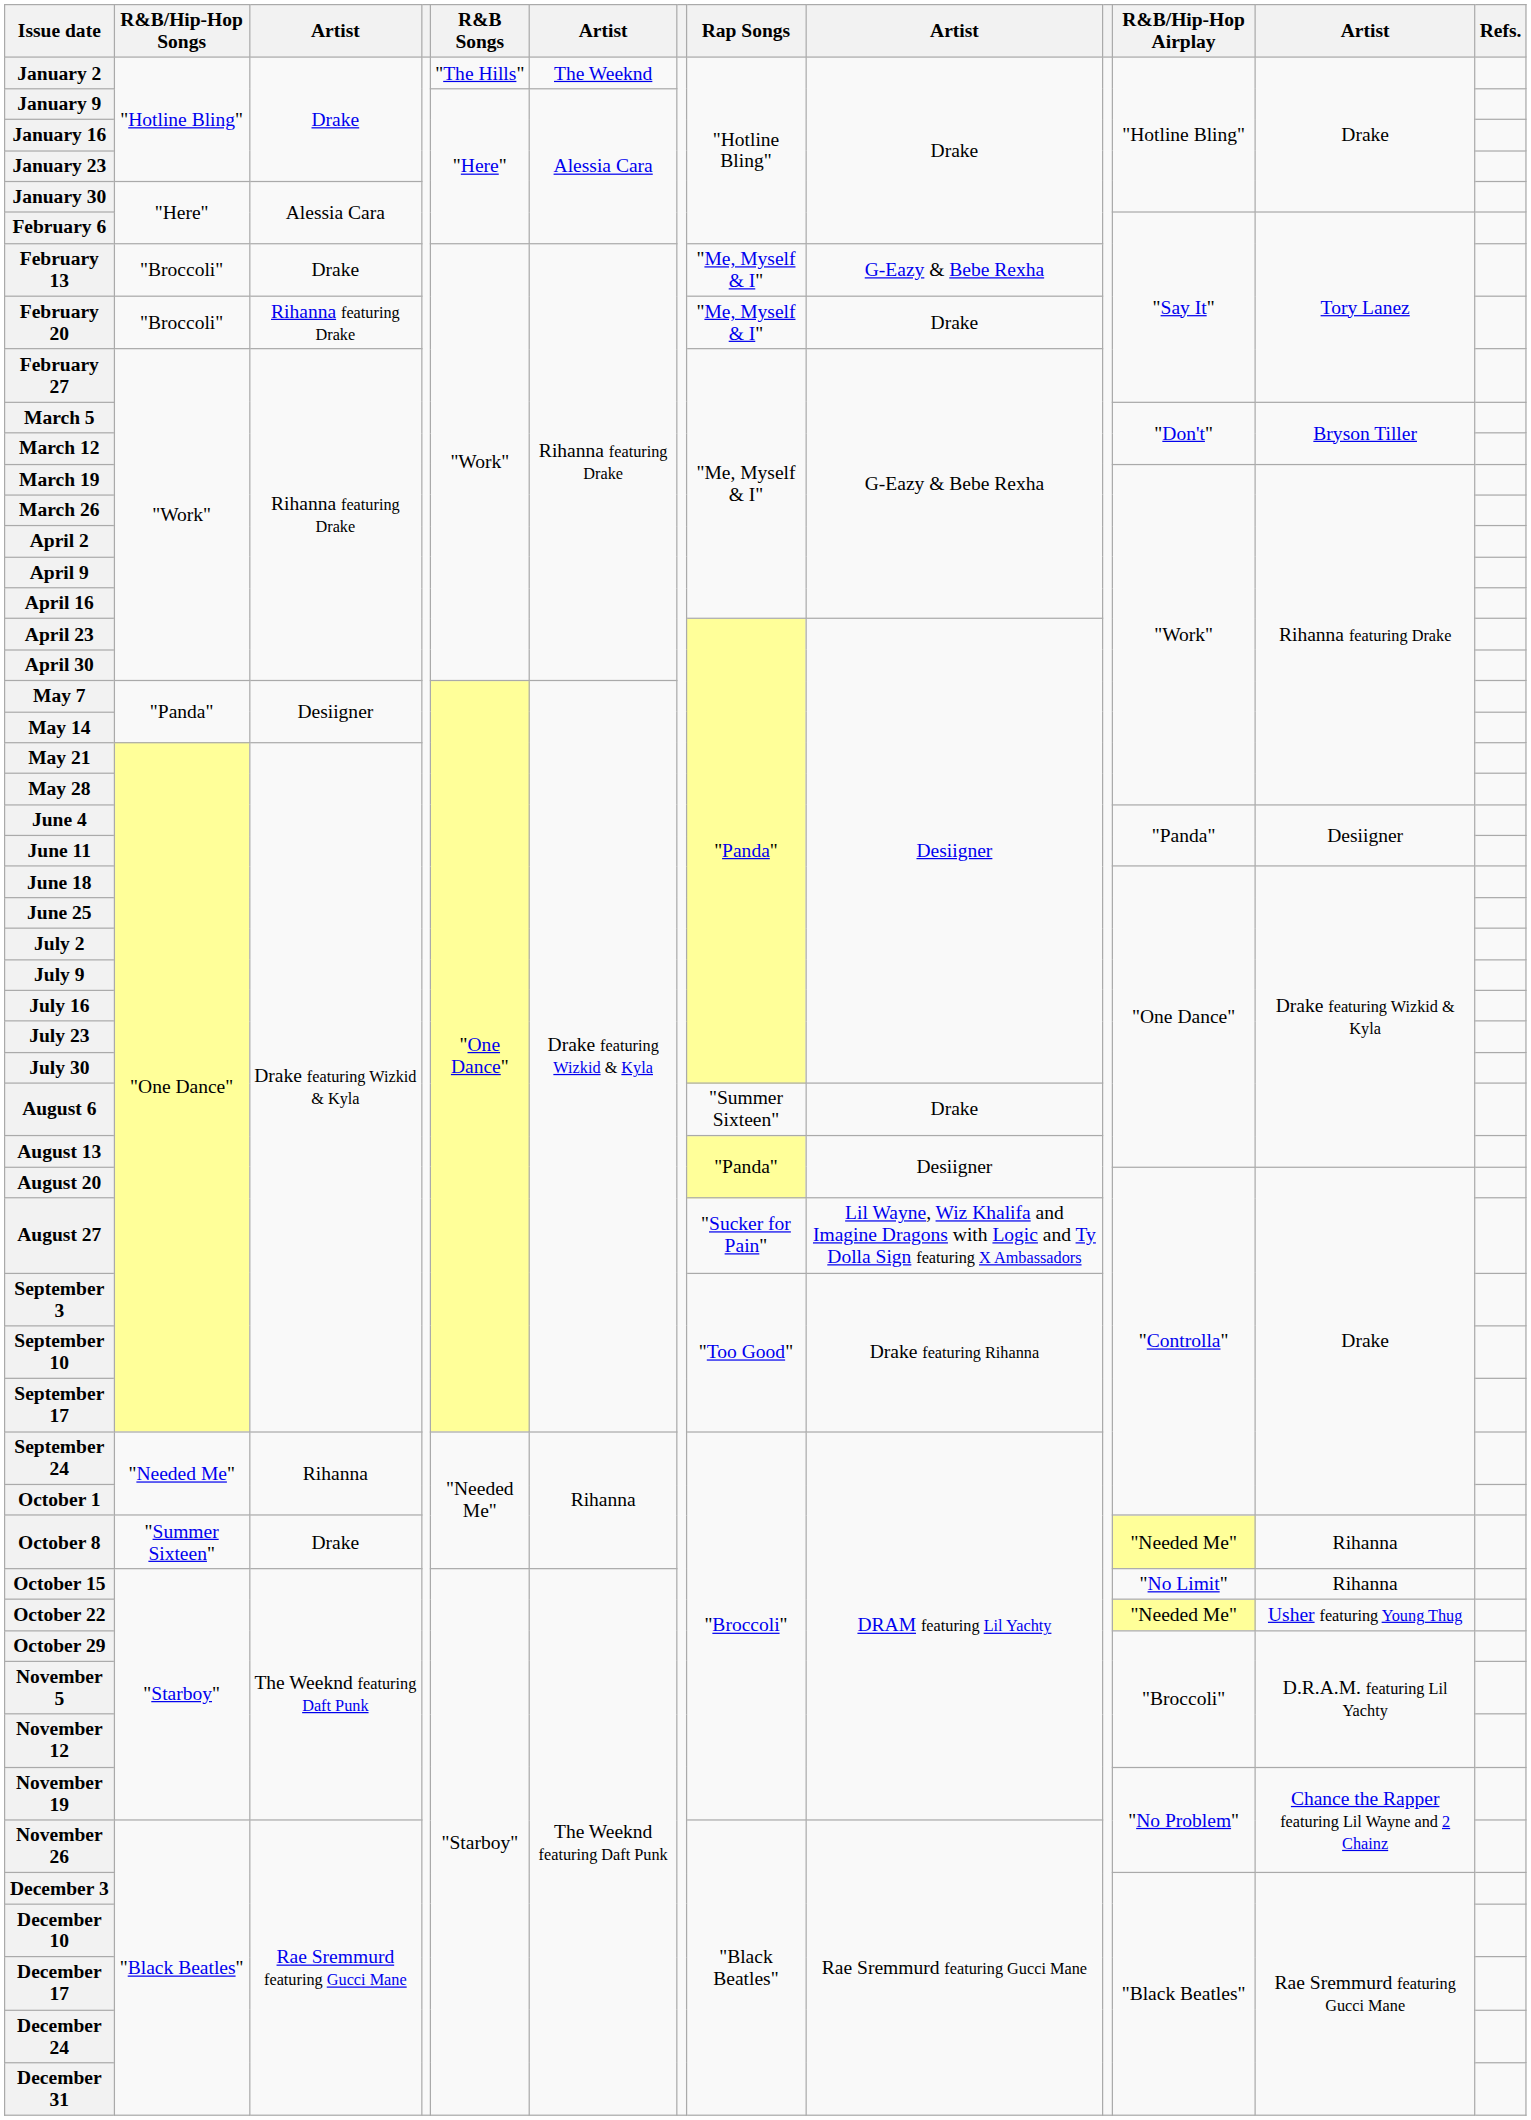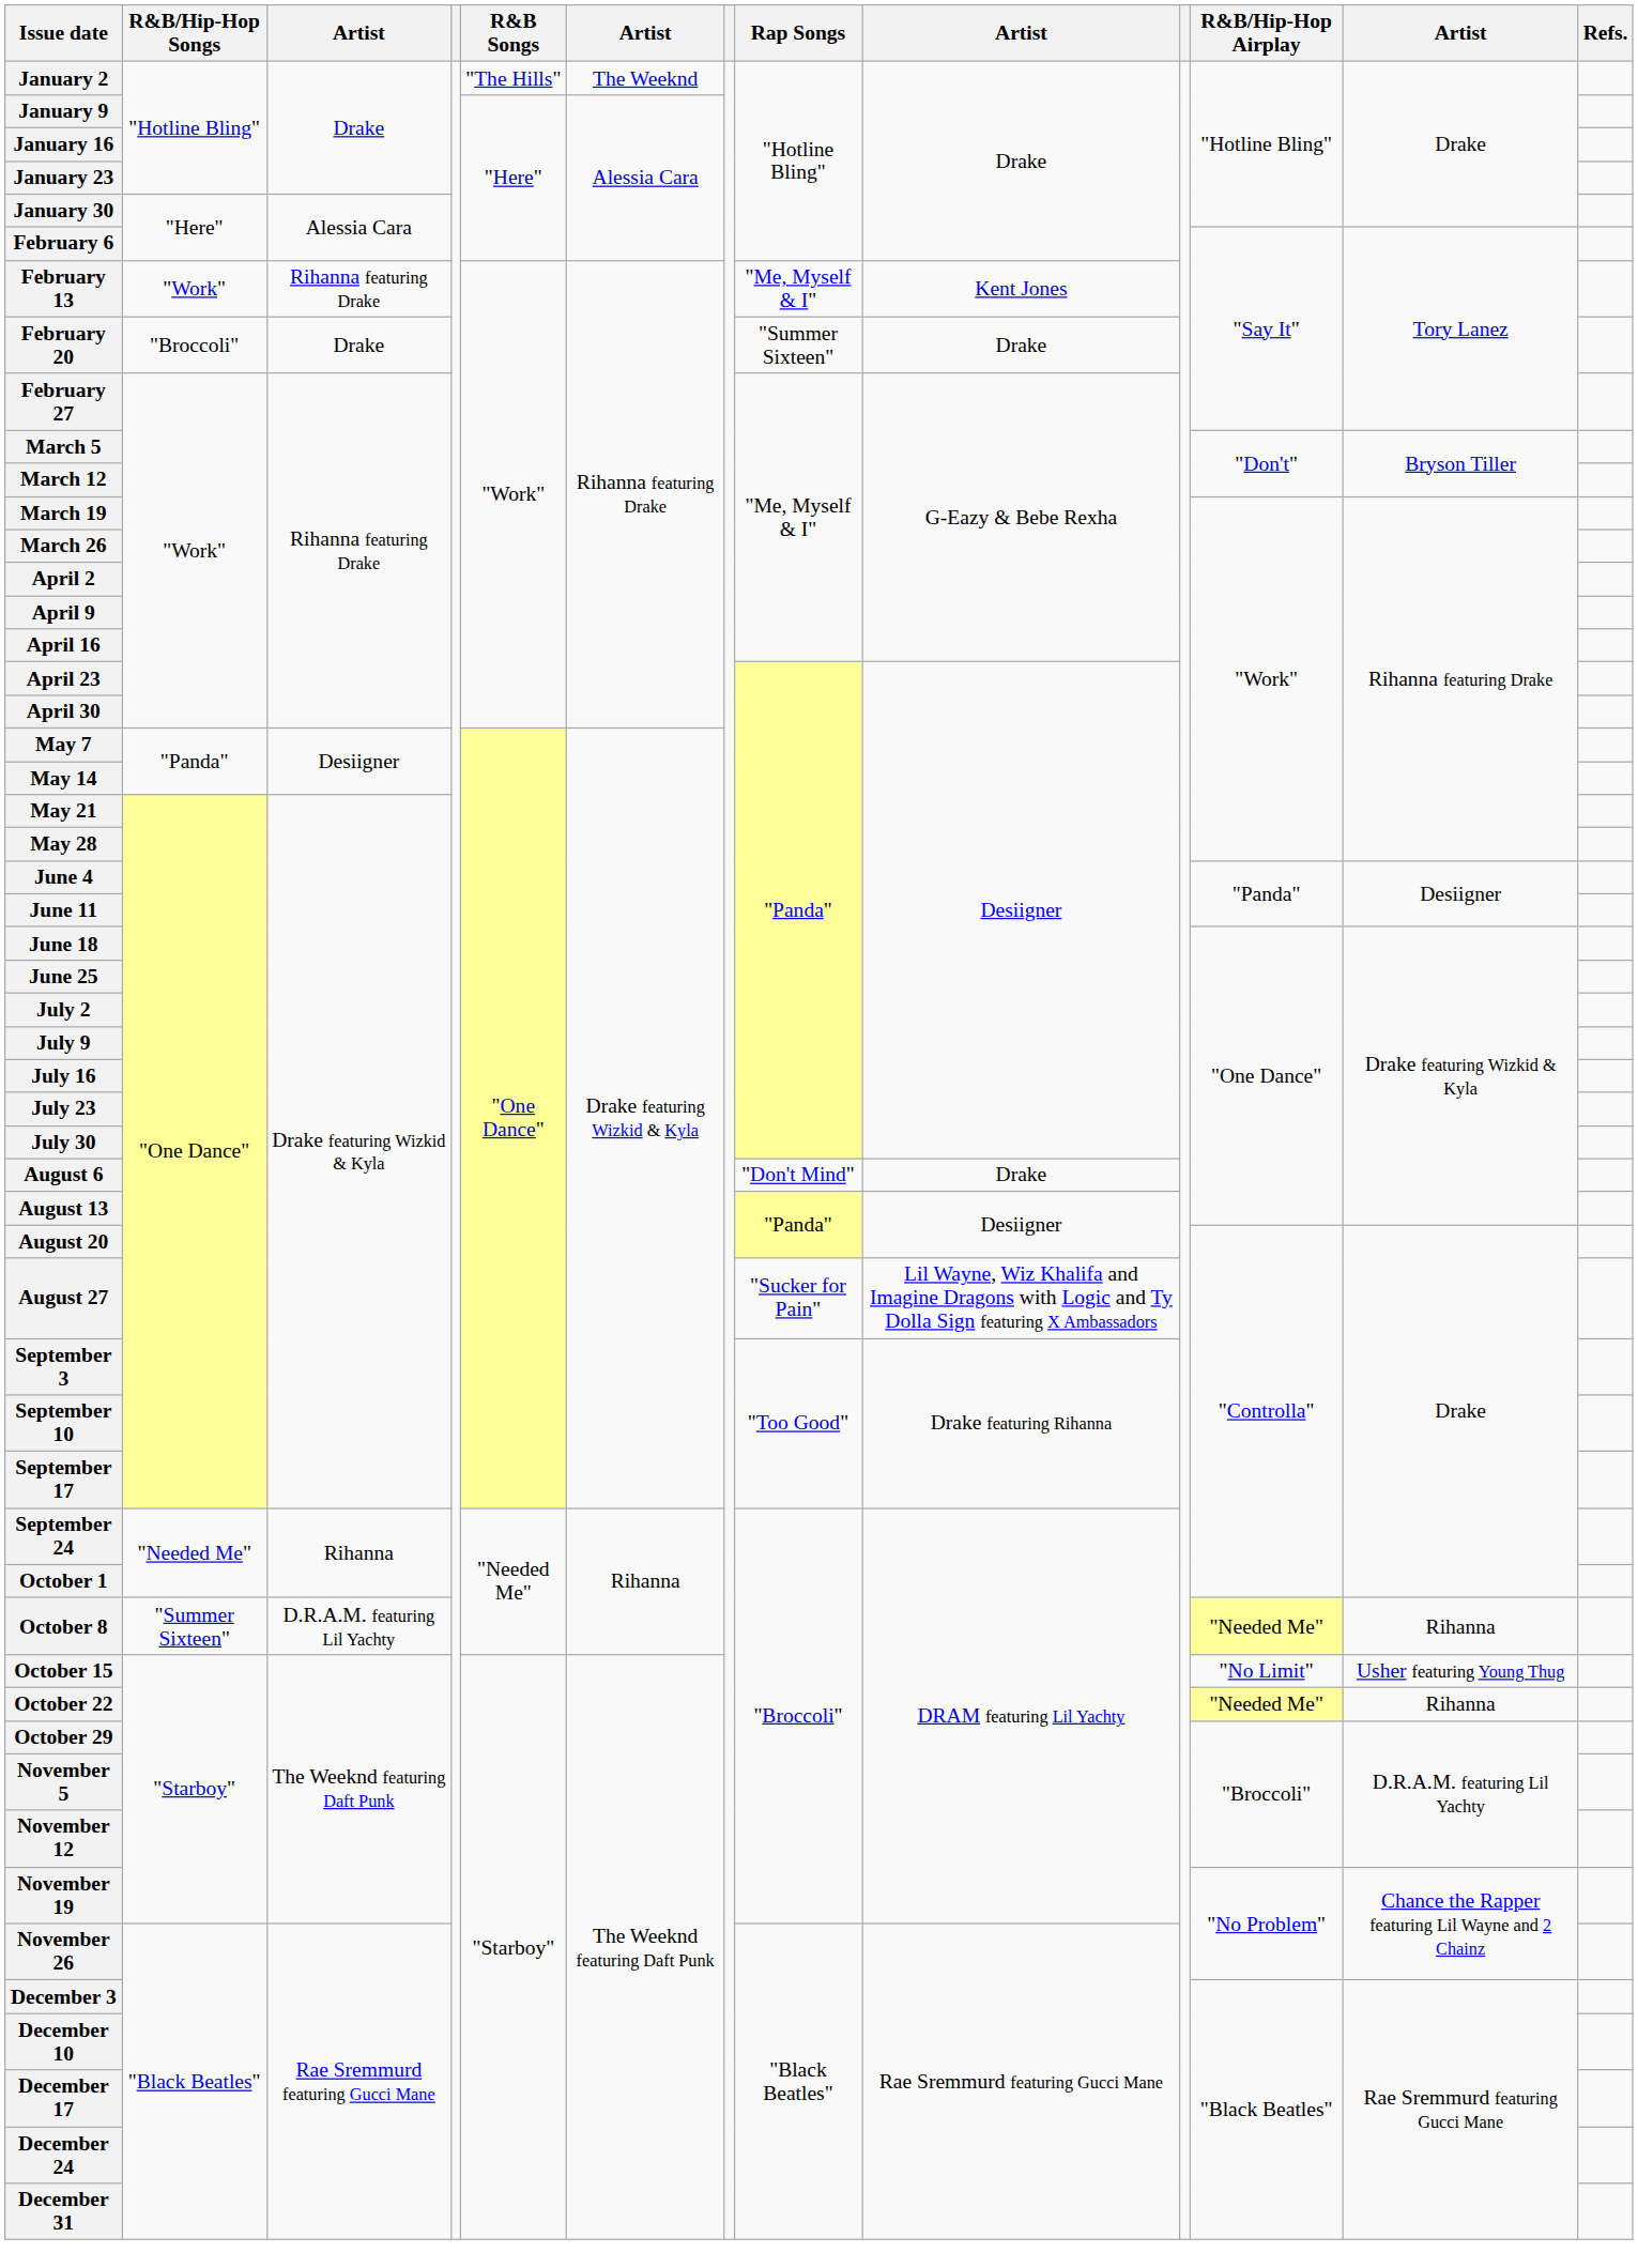February 13 | R&B/Hip-Hop Songs: "Broccoli" -> "Work"
February 13 | column 3: Drake -> Rihanna featuring Drake
February 13 | column 9: G-Eazy & Bebe Rexha -> Kent Jones
February 20 | column 3: Rihanna featuring Drake -> Drake
February 20 | Rap Songs: "Me, Myself & I" -> "Summer Sixteen"
August 6 | Rap Songs: "Summer Sixteen" -> "Don't Mind"
October 8 | column 3: Drake -> D.R.A.M. featuring Lil Yachty
October 15 | column 12: Rihanna -> Usher featuring Young Thug
October 22 | column 12: Usher featuring Young Thug -> Rihanna
